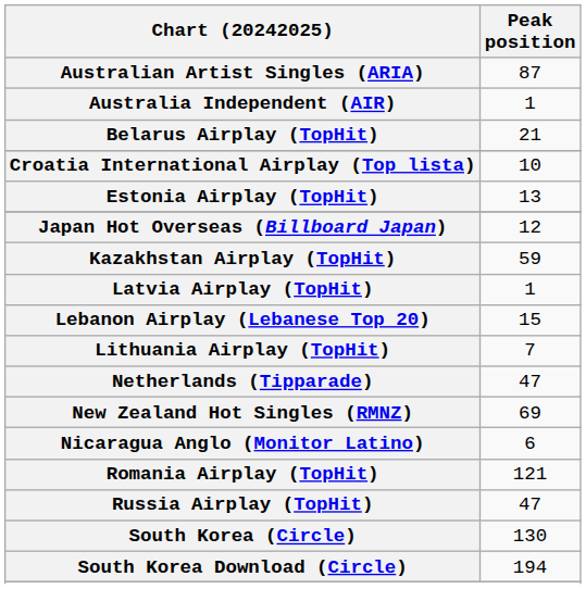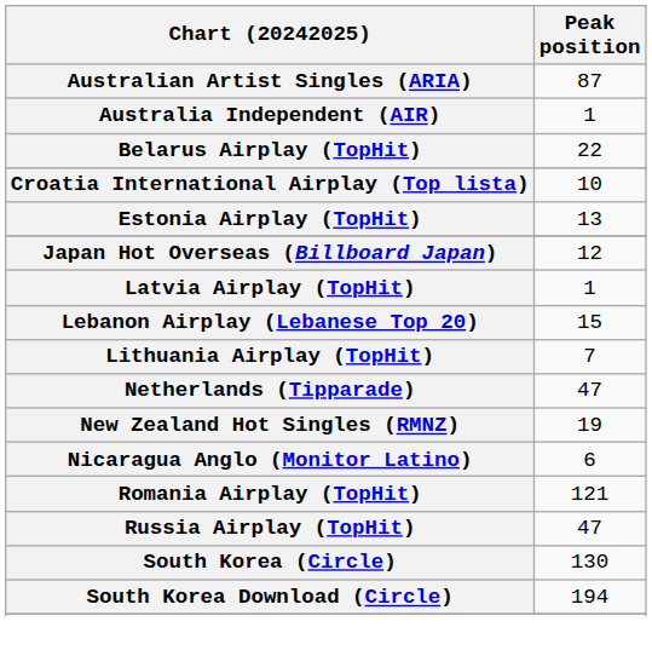Belarus Airplay (TopHit) | Peak position: 21 -> 22
- row: Kazakhstan Airplay (TopHit) | 59
New Zealand Hot Singles (RMNZ) | Peak position: 69 -> 19
